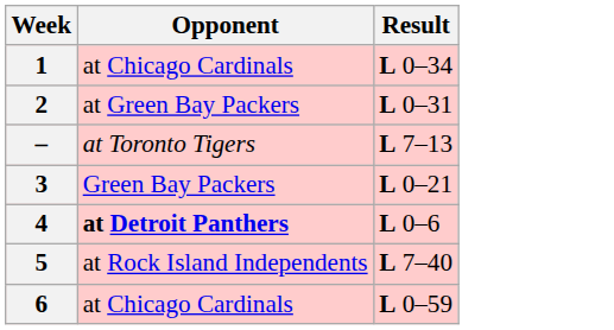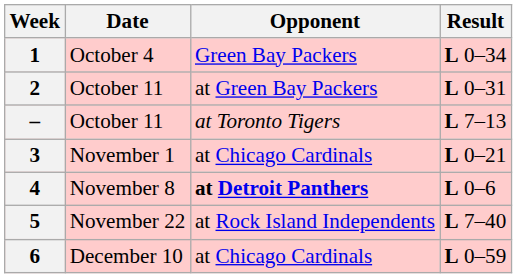+ column: Date | October 4 | October 11 | October 11 | November 1 | November 8 | November 22 | December 10
1 | Opponent: at Chicago Cardinals -> Green Bay Packers
3 | Opponent: Green Bay Packers -> at Chicago Cardinals
